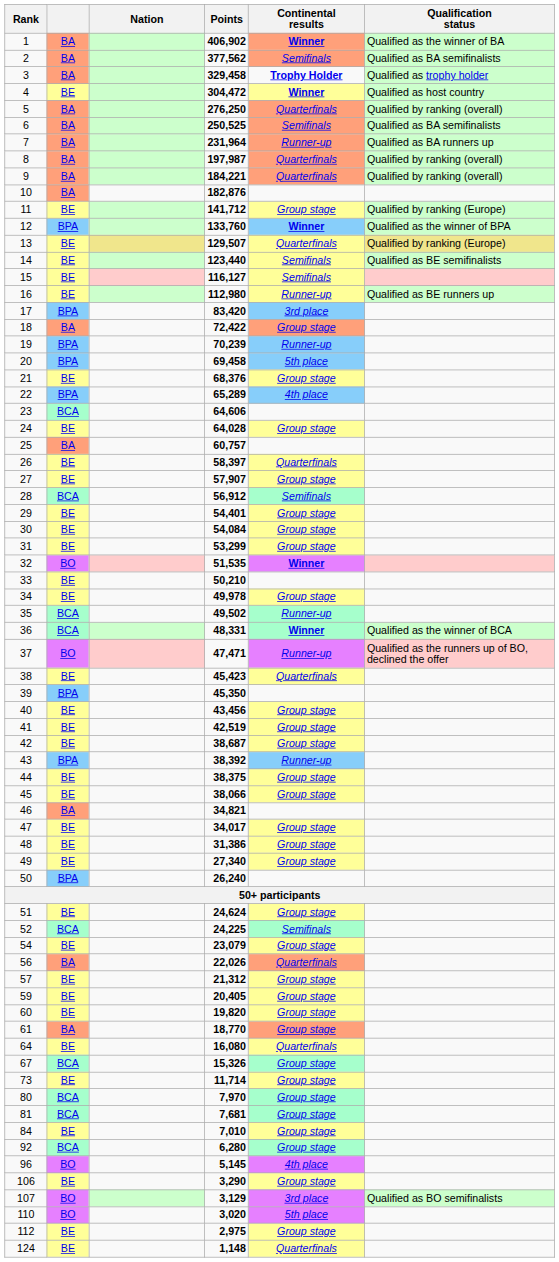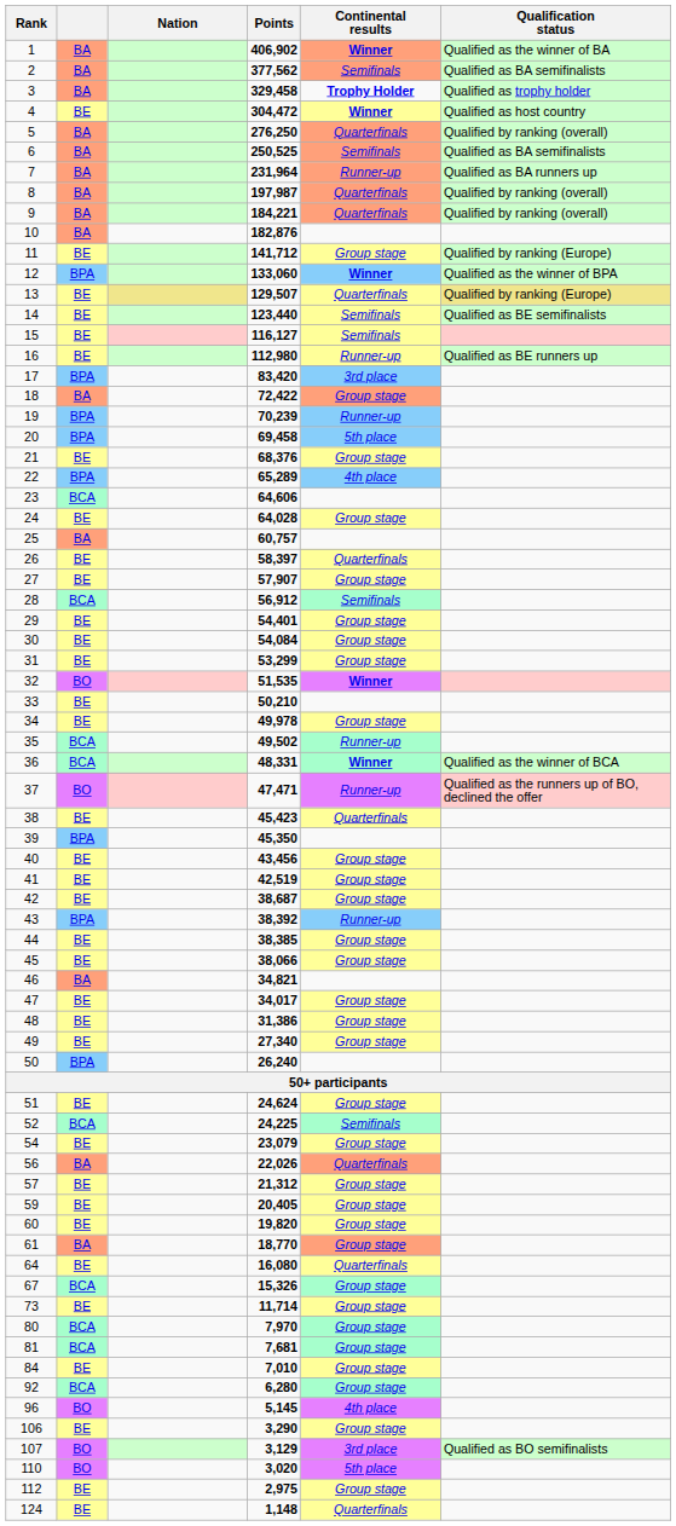12 | Points: 133,760 -> 133,060
44 | Points: 38,375 -> 38,385
